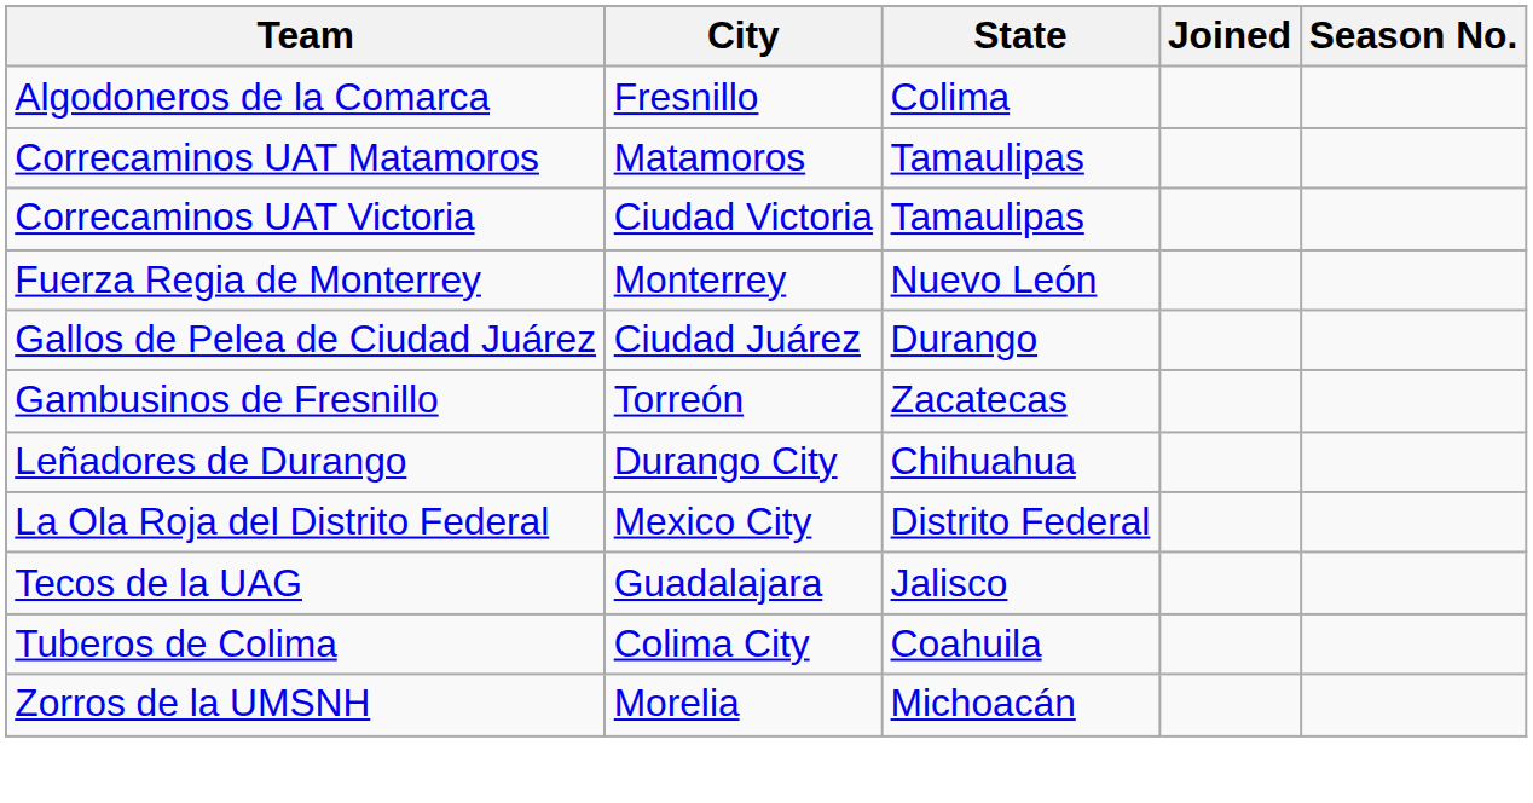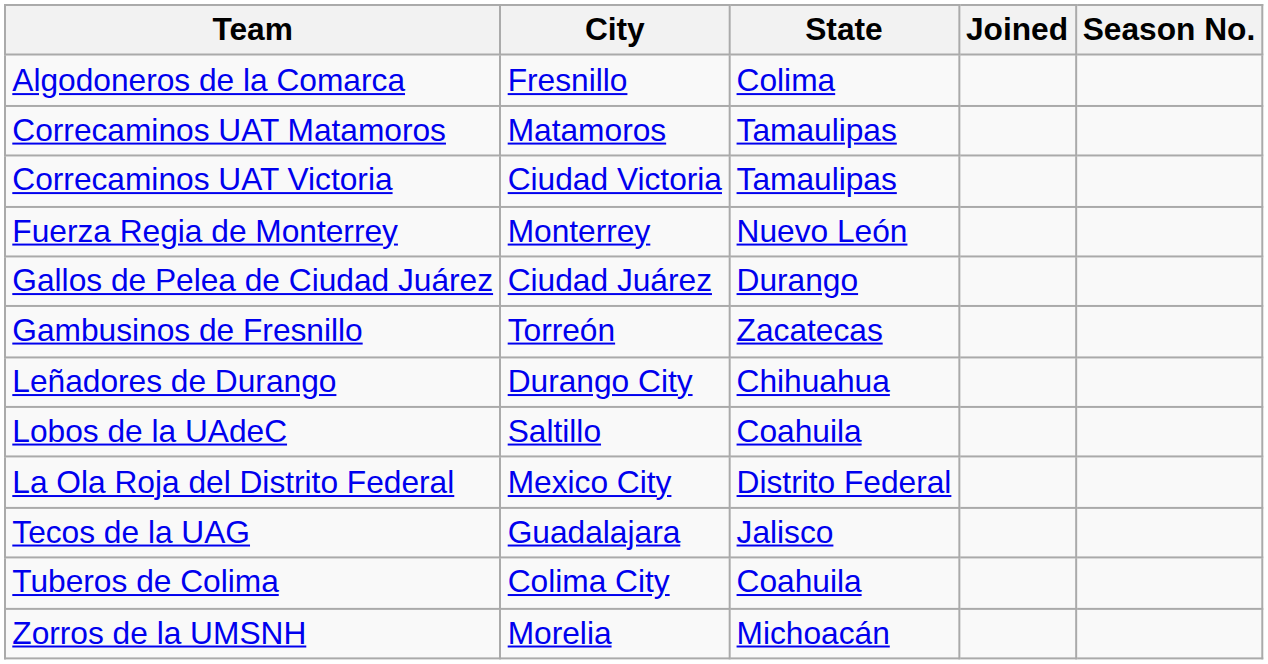+ row: Lobos de la UAdeC | Saltillo | Coahuila
